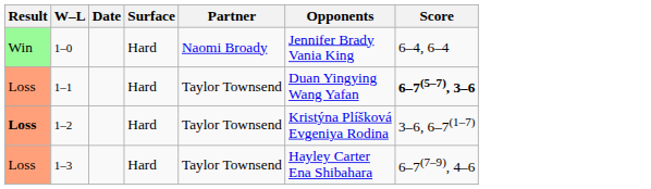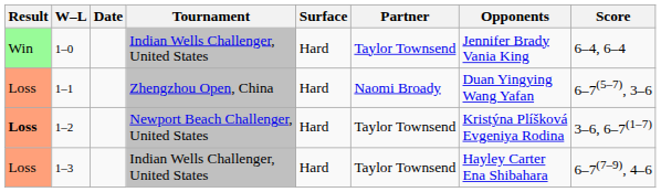+ column: Tournament | Indian Wells Challenger, United States | Zhengzhou Open, China | Newport Beach Challenger, United States | Indian Wells Challenger, United States
1–0 | Partner: Naomi Broady -> Taylor Townsend
1–1 | Partner: Taylor Townsend -> Naomi Broady
1–1 | Score: bold -> normal
